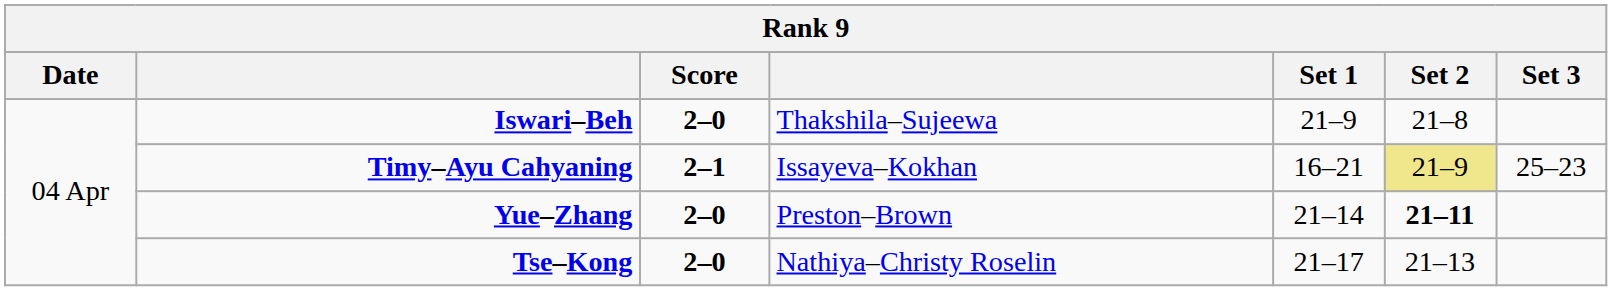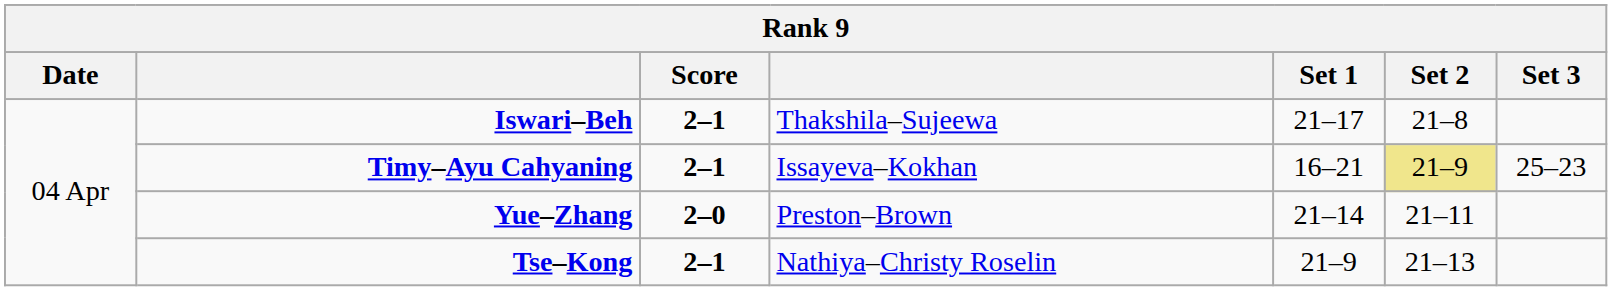Iswari–Beh | Score: 2–0 -> 2–1
Iswari–Beh | Set 1: 21–9 -> 21–17
Yue–Zhang | Set 2: bold -> normal
Tse–Kong | Score: 2–0 -> 2–1
Tse–Kong | Set 1: 21–17 -> 21–9
